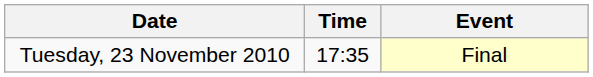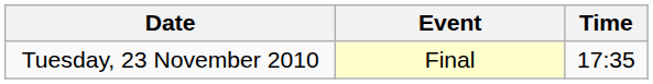columns swapped: Time <-> Event
